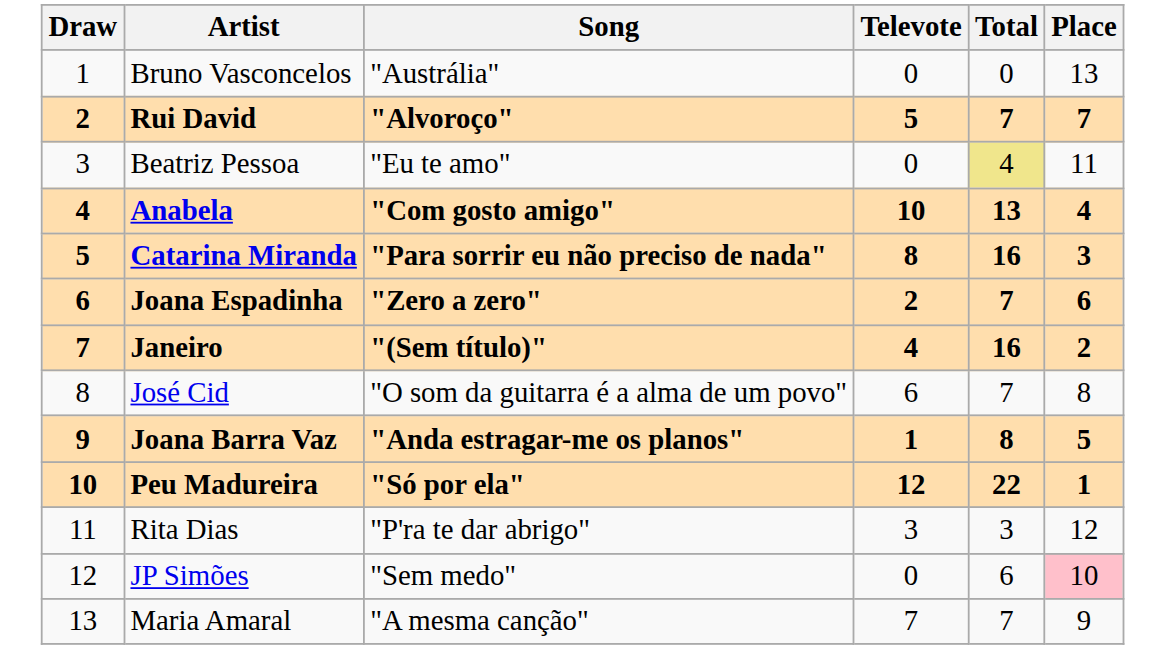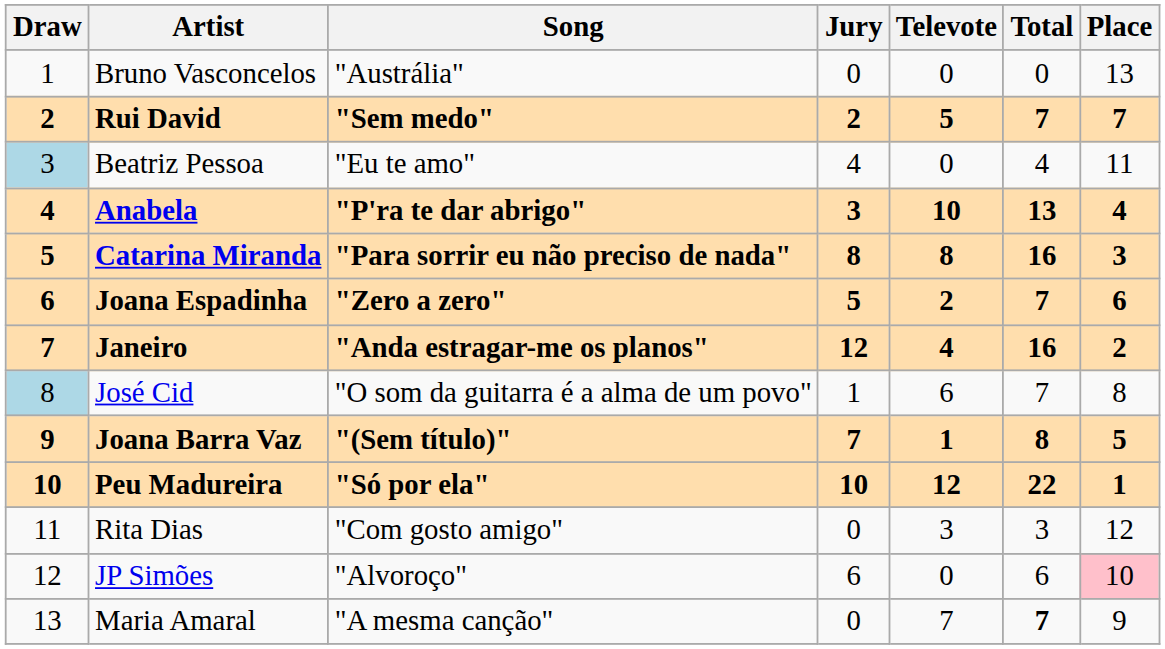+ column: Jury | 0 | 2 | 4 | 3 | 8 | 5 | 12 | 1 | 7 | 10 | 0 | 6 | 0
Rui David | Song: "Alvoroço" -> "Sem medo"
Beatriz Pessoa | Draw: no background -> lightblue background
Beatriz Pessoa | Total: khaki background -> no background
Anabela | Song: "Com gosto amigo" -> "P'ra te dar abrigo"
Janeiro | Song: "(Sem título)" -> "Anda estragar-me os planos"
José Cid | Draw: no background -> lightblue background
Joana Barra Vaz | Song: "Anda estragar-me os planos" -> "(Sem título)"
Rita Dias | Song: "P'ra te dar abrigo" -> "Com gosto amigo"
JP Simões | Song: "Sem medo" -> "Alvoroço"
Maria Amaral | Total: normal -> bold
